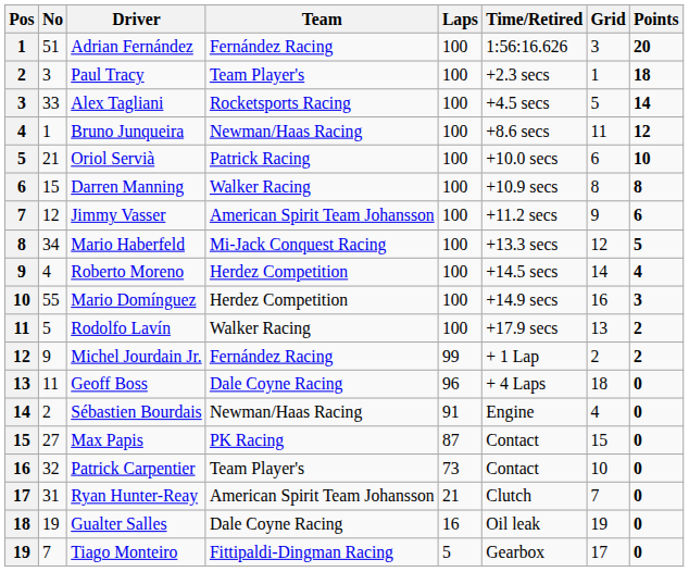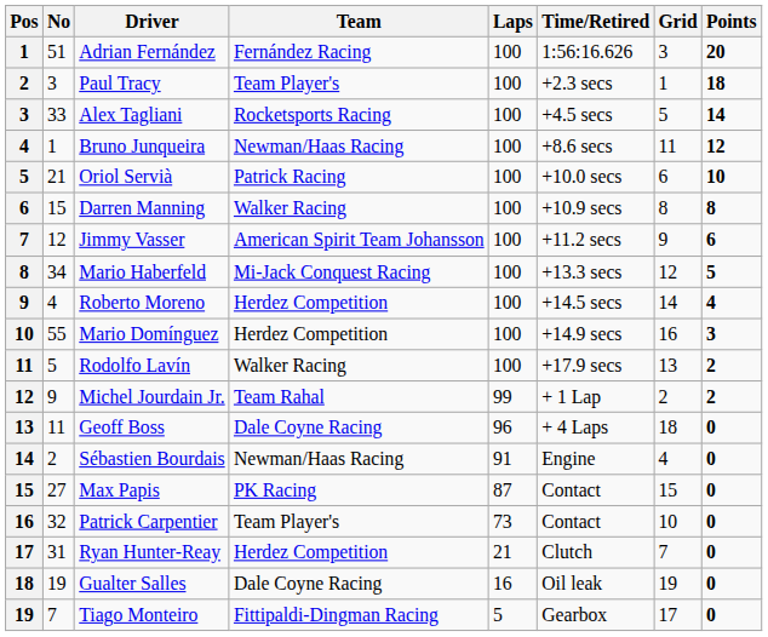Michel Jourdain Jr. | Team: Fernández Racing -> Team Rahal
Ryan Hunter-Reay | Team: American Spirit Team Johansson -> Herdez Competition
